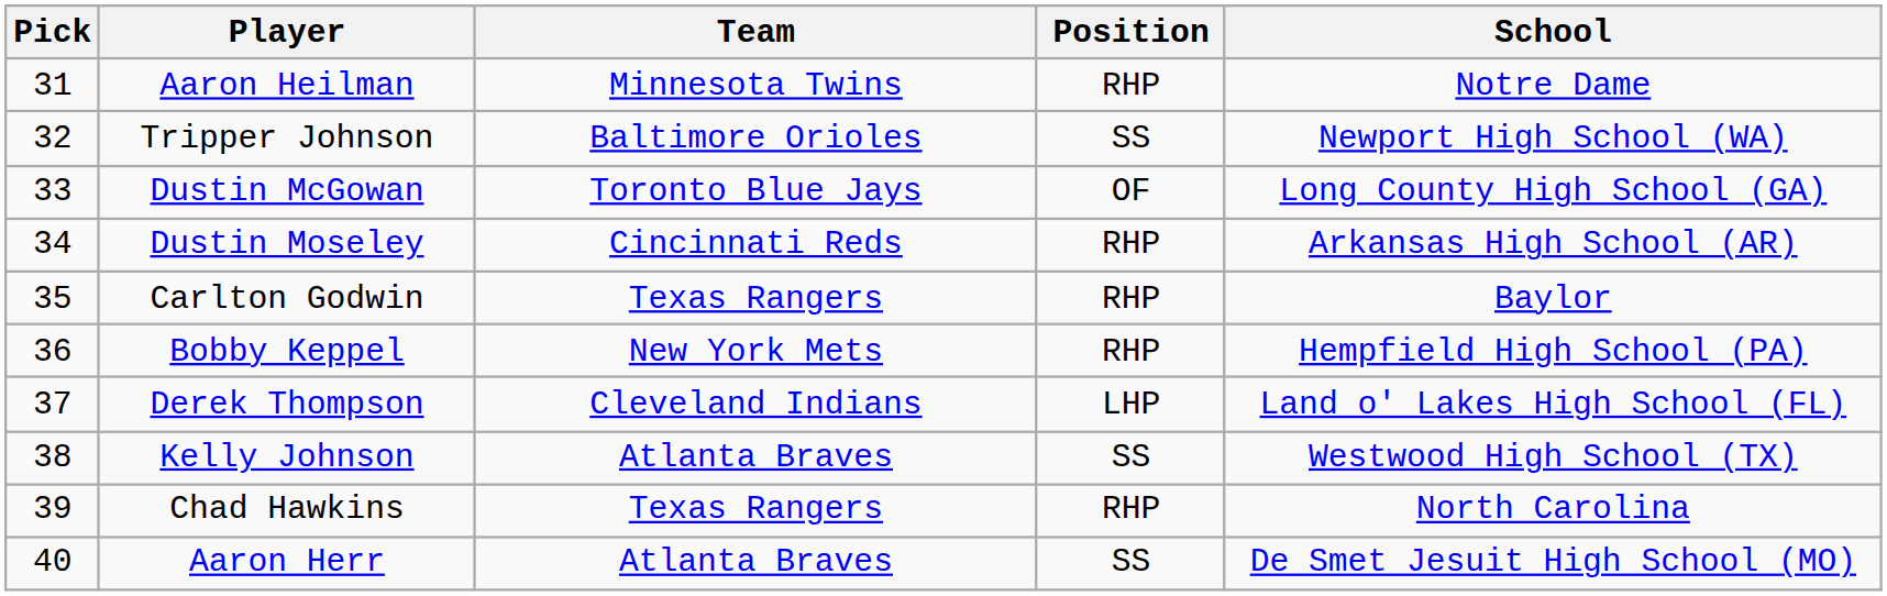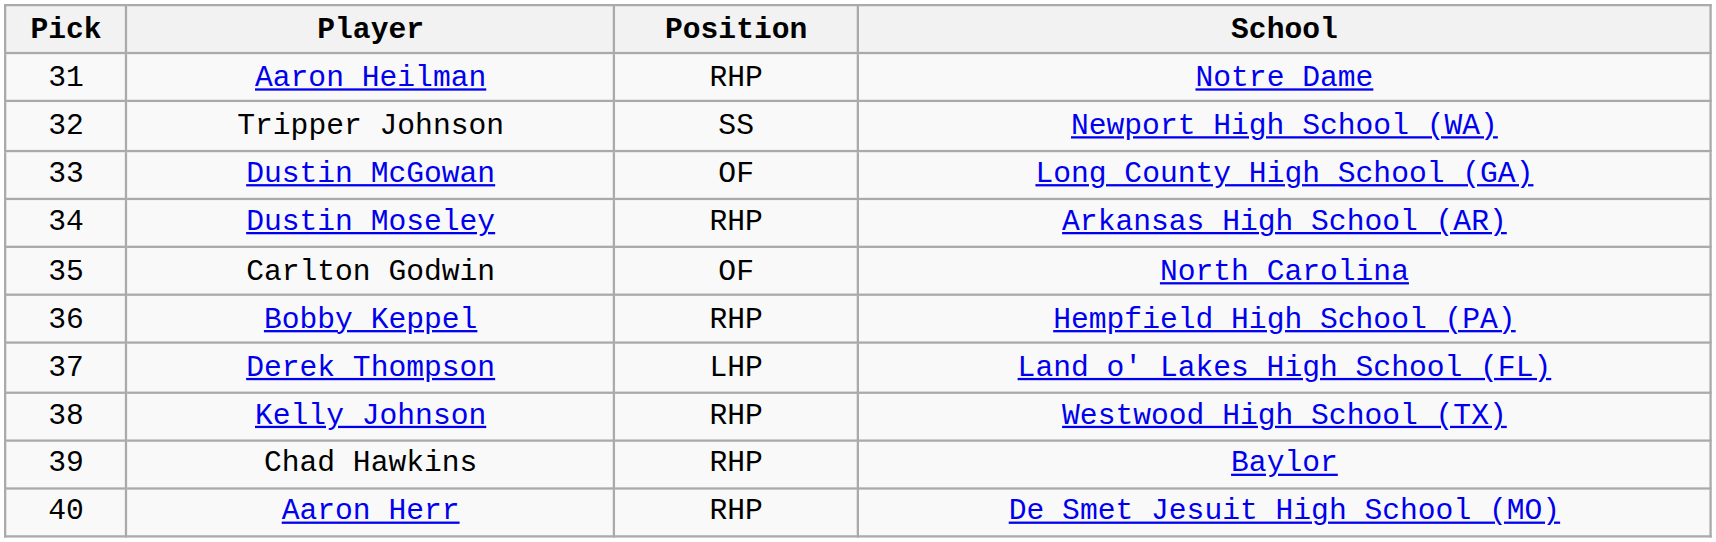- column: Team | Minnesota Twins | Baltimore Orioles | Toronto Blue Jays | Cincinnati Reds | Texas Rangers | New York Mets | Cleveland Indians | Atlanta Braves | Texas Rangers | Atlanta Braves
Carlton Godwin | Position: RHP -> OF
Carlton Godwin | School: Baylor -> North Carolina
Kelly Johnson | Position: SS -> RHP
Chad Hawkins | School: North Carolina -> Baylor
Aaron Herr | Position: SS -> RHP
